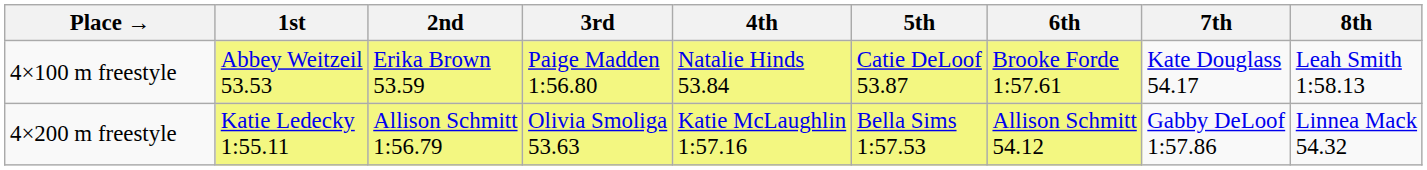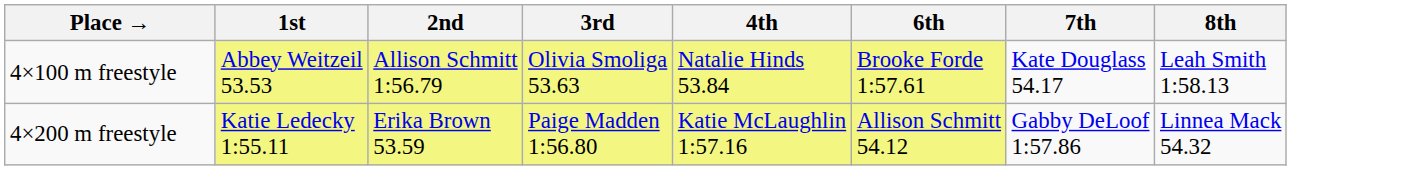- column: 5th | Catie DeLoof 53.87 | Bella Sims 1:57.53
4×100 m freestyle | 2nd: Erika Brown 53.59 -> Allison Schmitt 1:56.79
4×100 m freestyle | 3rd: Paige Madden 1:56.80 -> Olivia Smoliga 53.63
4×200 m freestyle | 2nd: Allison Schmitt 1:56.79 -> Erika Brown 53.59
4×200 m freestyle | 3rd: Olivia Smoliga 53.63 -> Paige Madden 1:56.80
